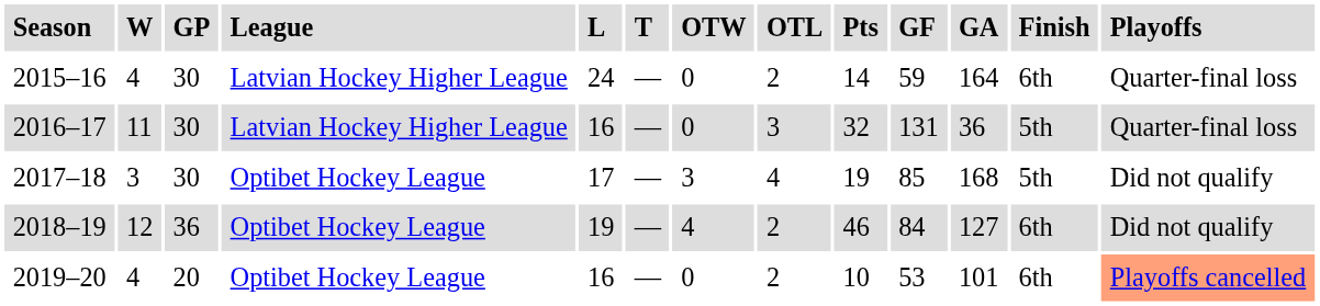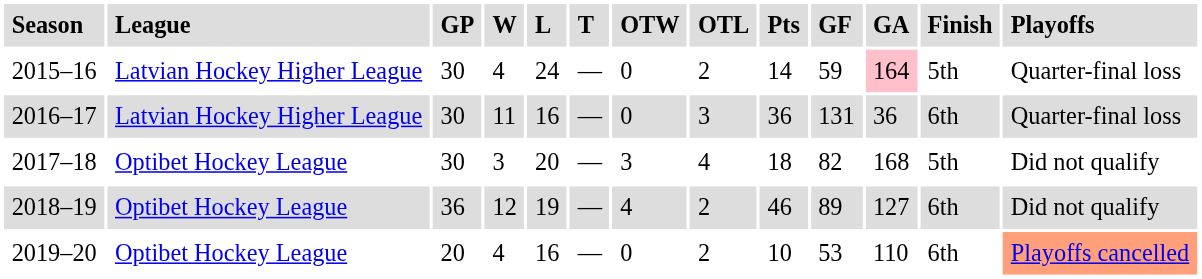columns swapped: League <-> W
2015–16 | GA: no background -> pink background
2015–16 | Finish: 6th -> 5th
2016–17 | Pts: 32 -> 36
2016–17 | Finish: 5th -> 6th
2017–18 | L: 17 -> 20
2017–18 | Pts: 19 -> 18
2017–18 | GF: 85 -> 82
2018–19 | GF: 84 -> 89
2019–20 | GA: 101 -> 110
